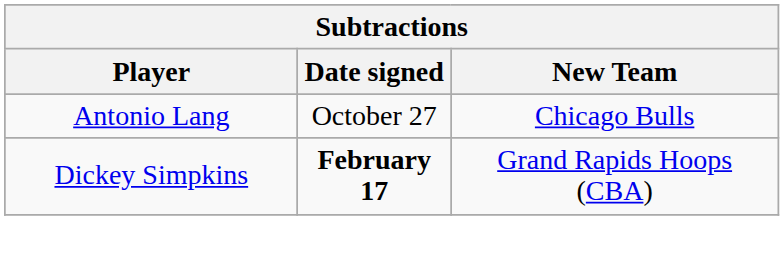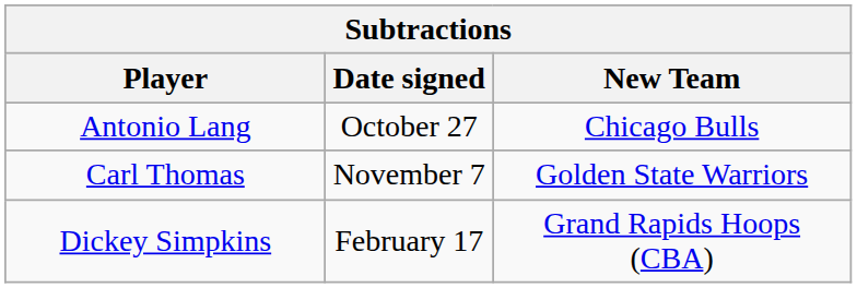+ row: Carl Thomas | November 7 | Golden State Warriors
Dickey Simpkins | Date signed: bold -> normal
